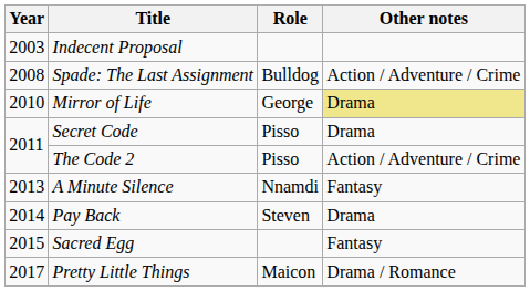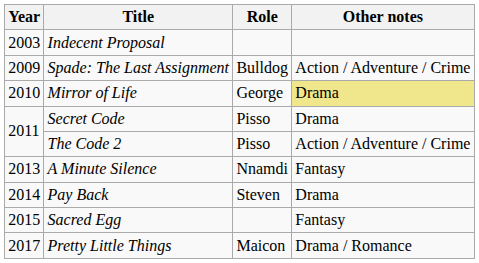Spade: The Last Assignment | Year: 2008 -> 2009
